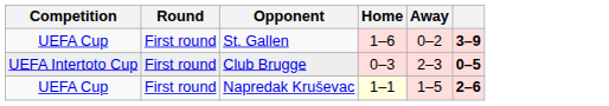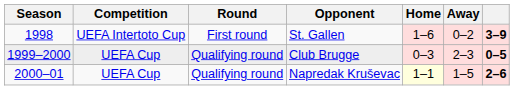+ column: Season | 1998 | 1999–2000 | 2000–01
St. Gallen | Competition: UEFA Cup -> UEFA Intertoto Cup
Club Brugge | Competition: UEFA Intertoto Cup -> UEFA Cup
Club Brugge | Round: First round -> Qualifying round
Napredak Kruševac | Round: First round -> Qualifying round
